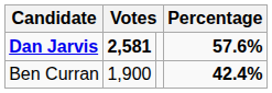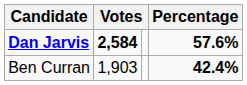Dan Jarvis | column 2: 2,581 -> 2,584
Ben Curran | column 2: 1,900 -> 1,903
